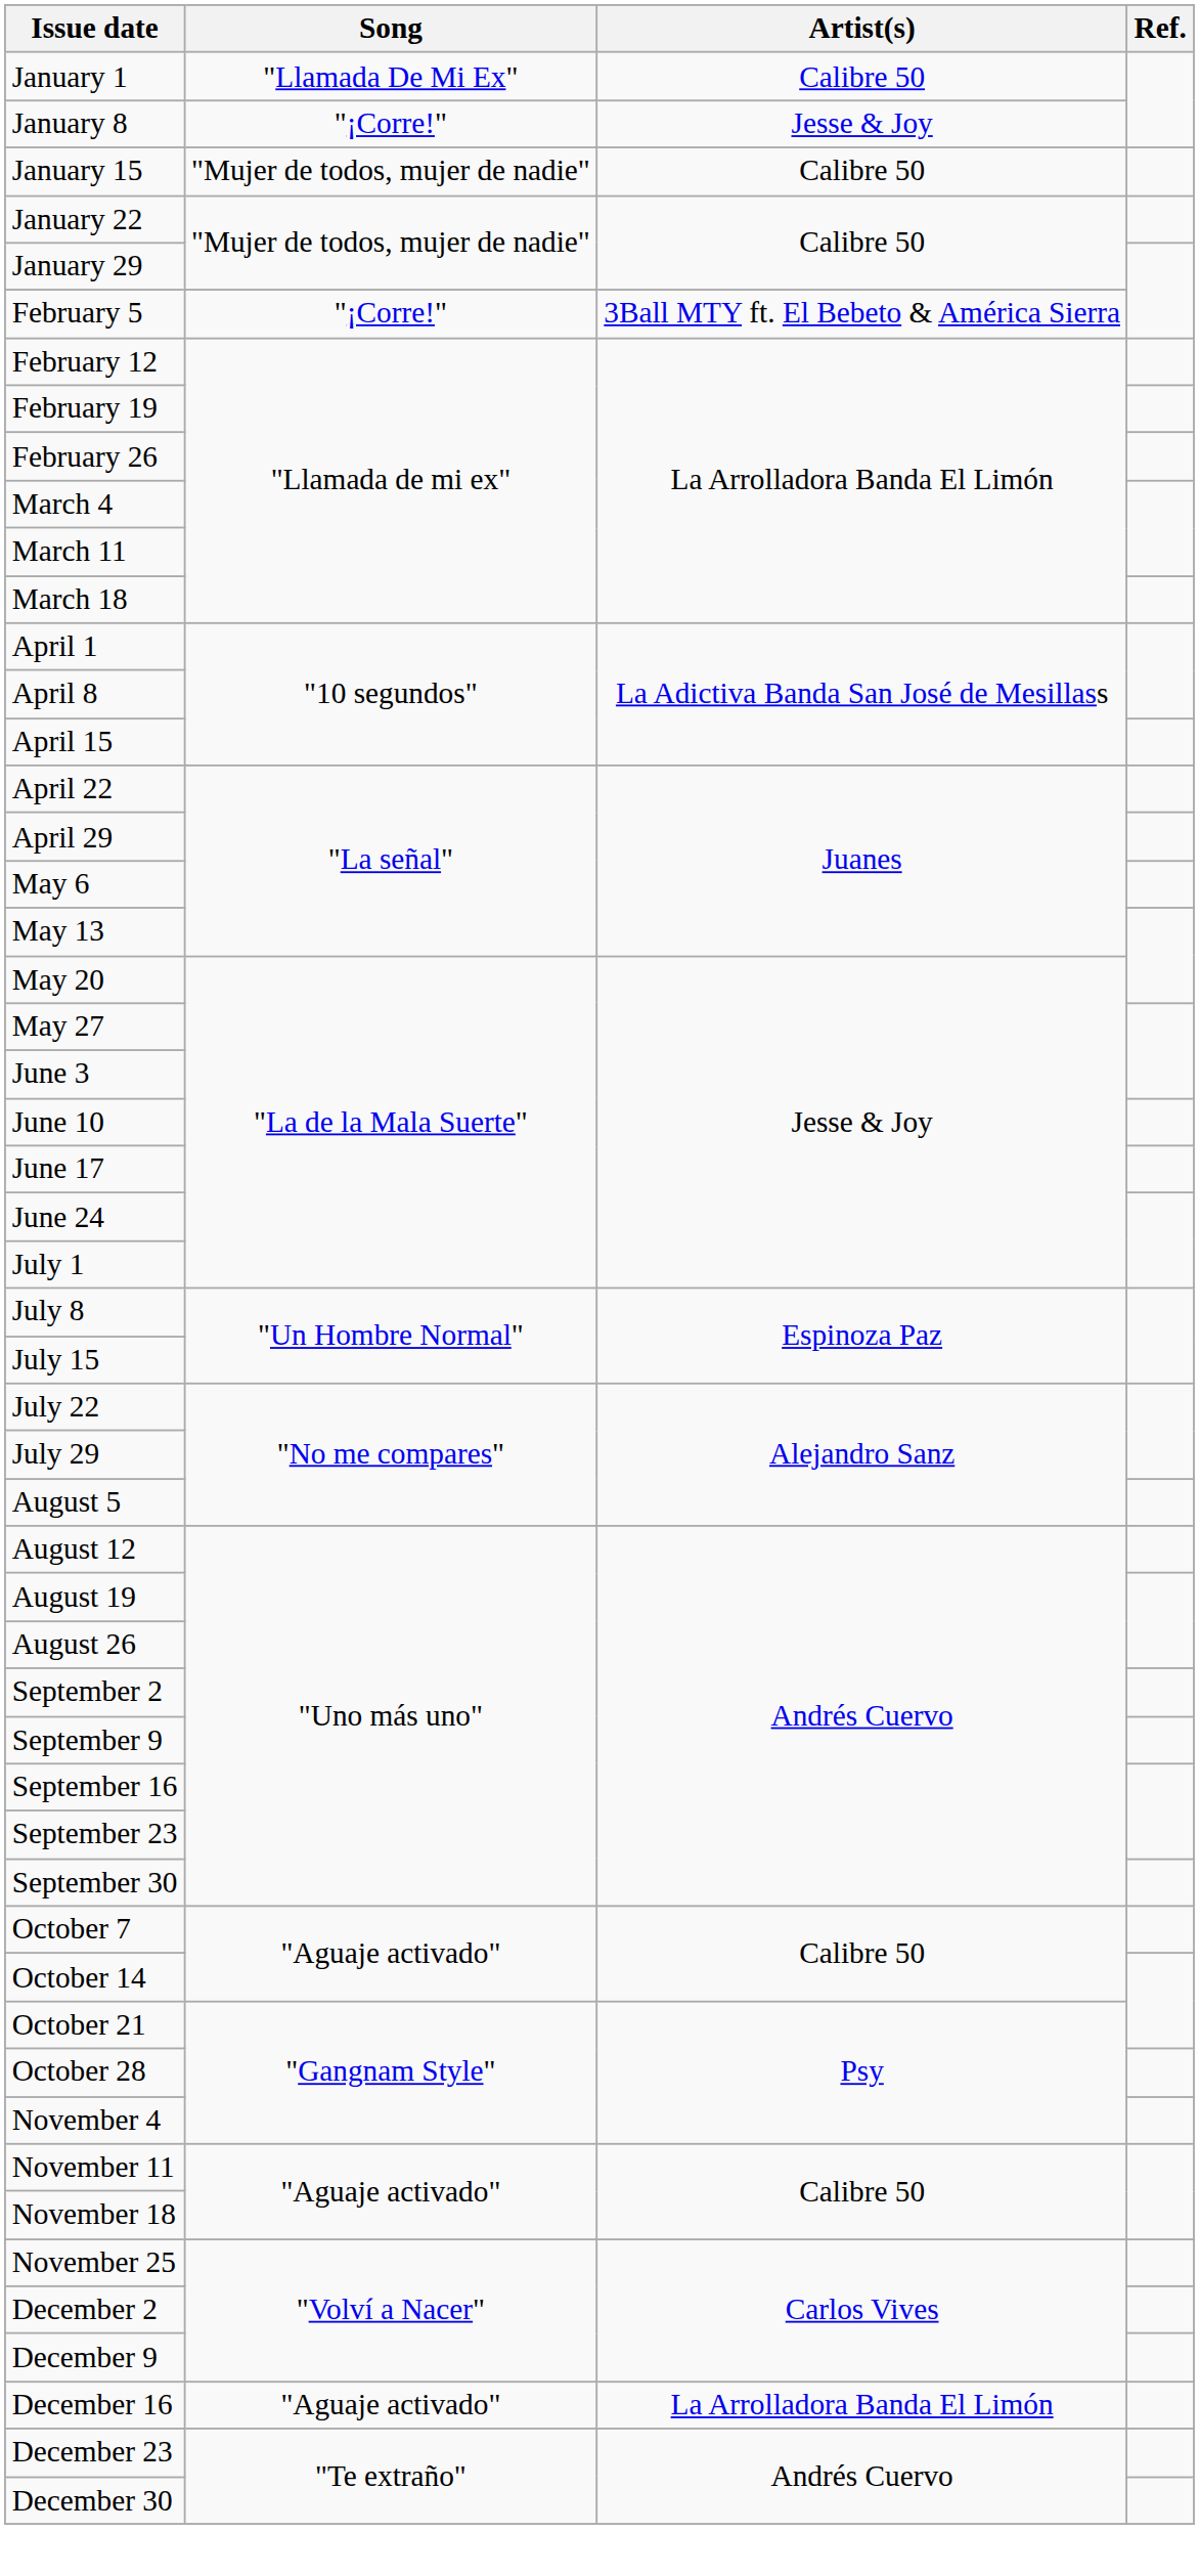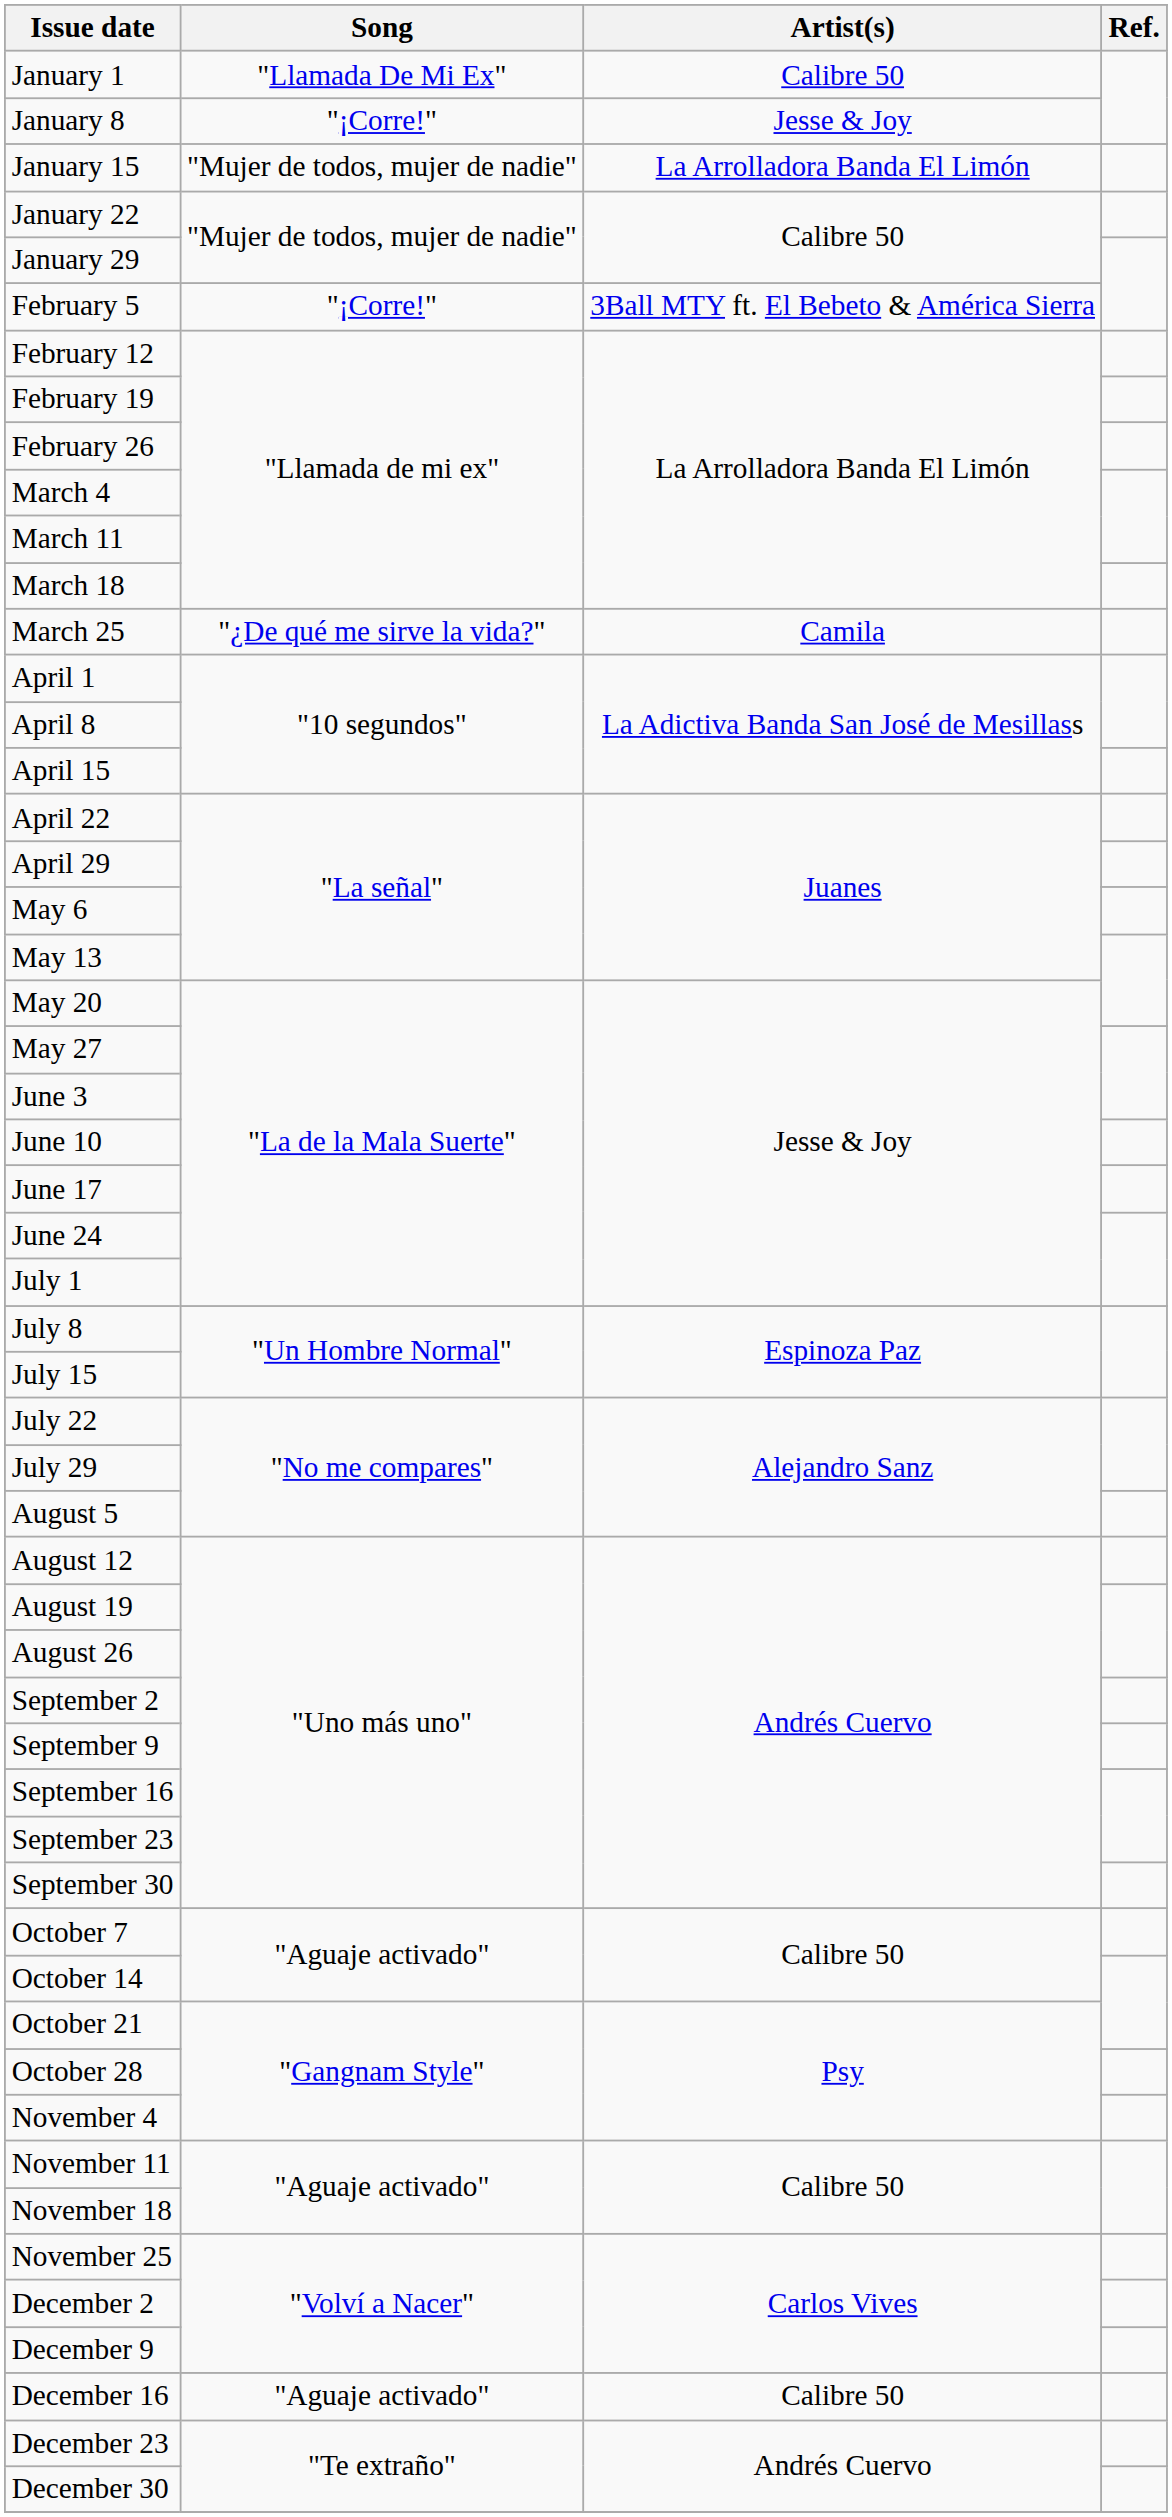January 15 | Artist(s): Calibre 50 -> La Arrolladora Banda El Limón
+ row: March 25 | "¿De qué me sirve la vida?" | Camila
December 16 | Artist(s): La Arrolladora Banda El Limón -> Calibre 50
